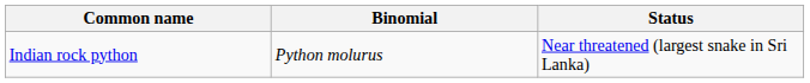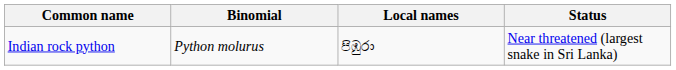+ column: Local names | පිඹුරා
